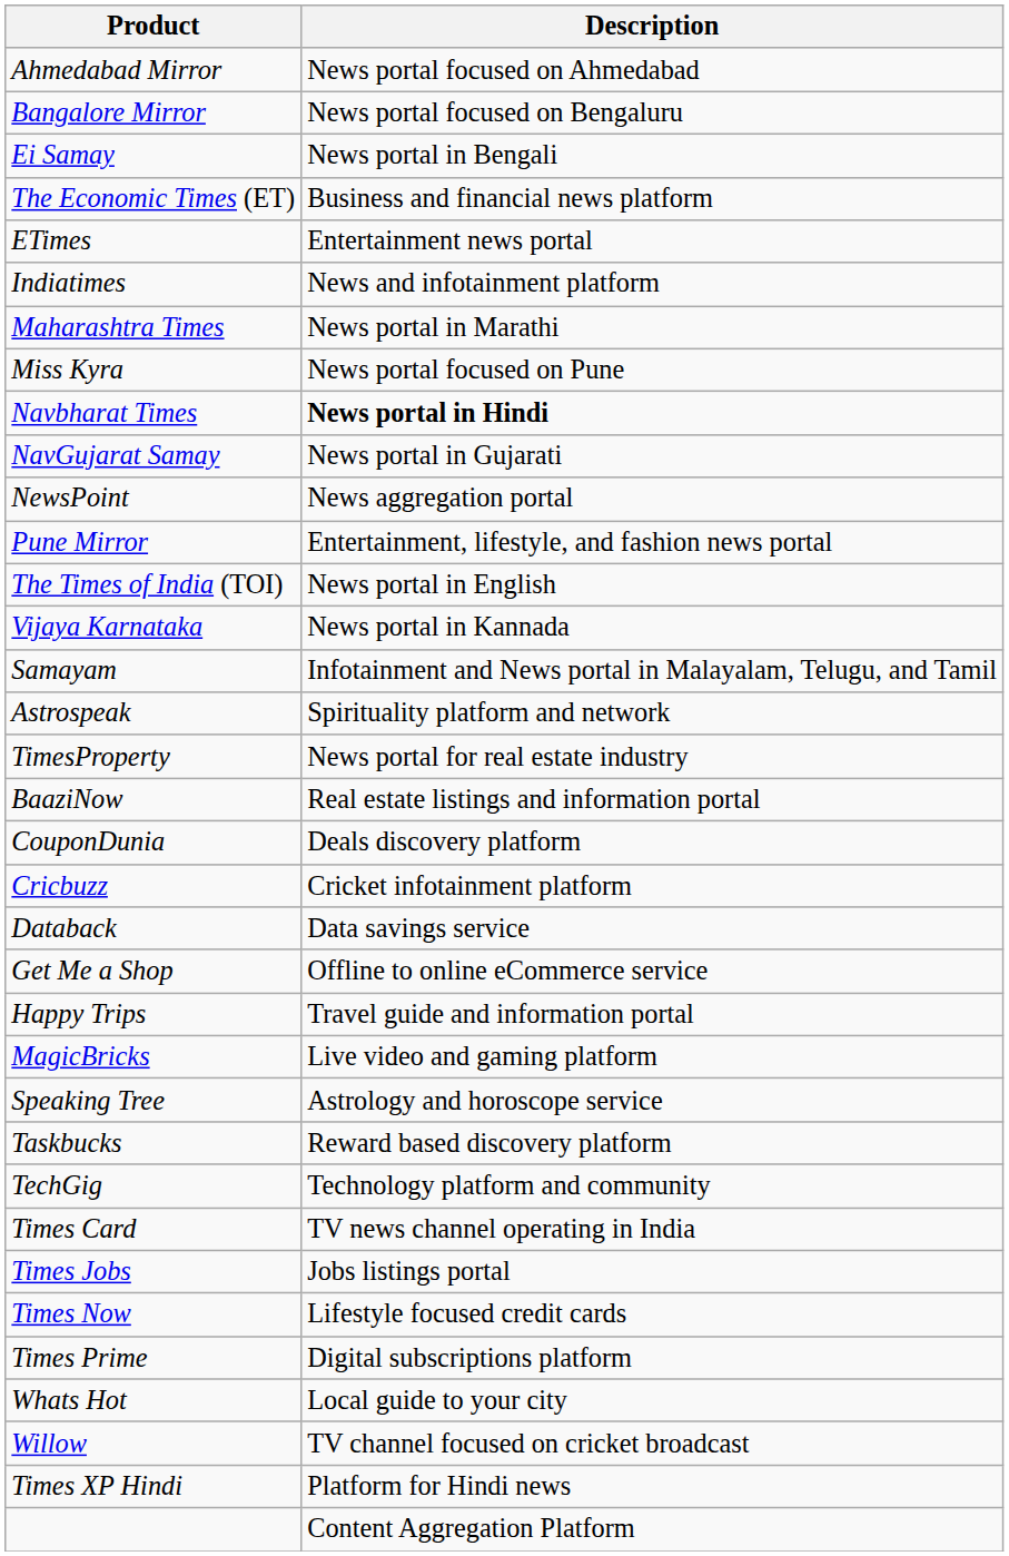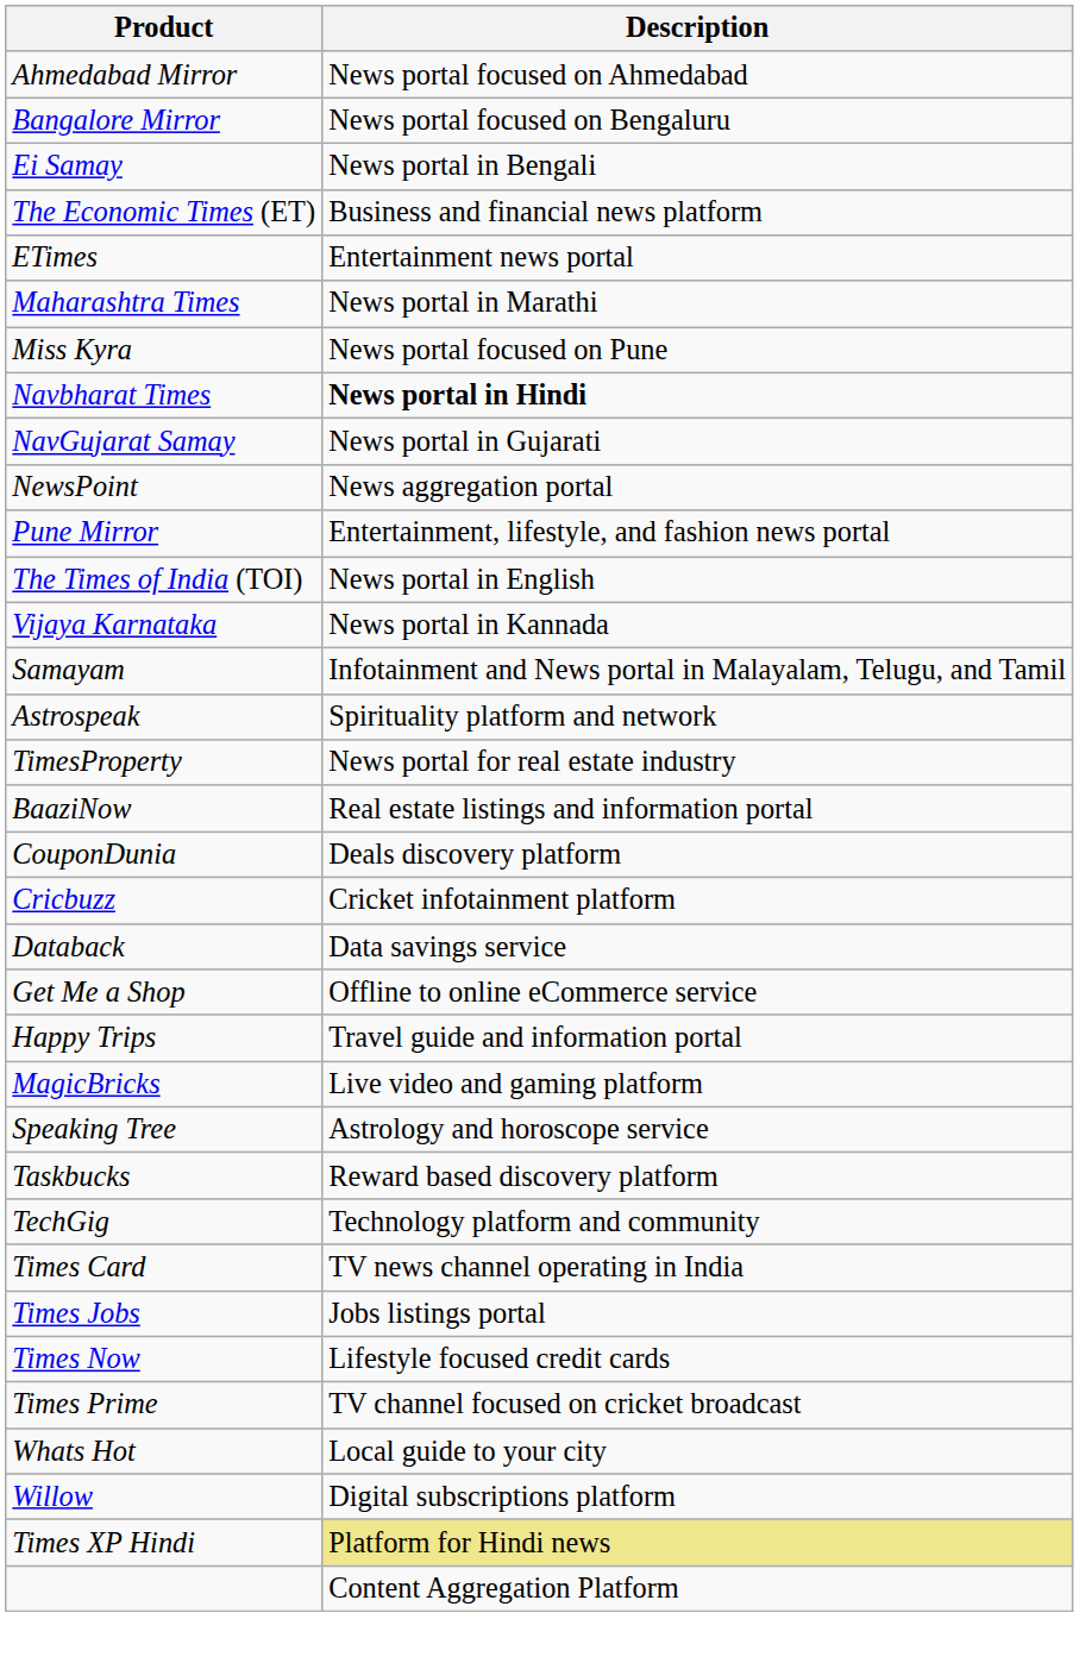- row: Indiatimes | News and infotainment platform
Times Prime | Description: Digital subscriptions platform -> TV channel focused on cricket broadcast
Willow | Description: TV channel focused on cricket broadcast -> Digital subscriptions platform
Times XP Hindi | Description: no background -> khaki background
